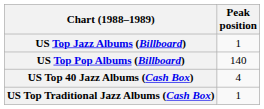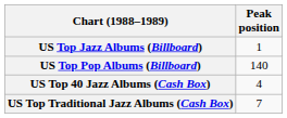US Top Traditional Jazz Albums (Cash Box) | Peak position: 1 -> 7
